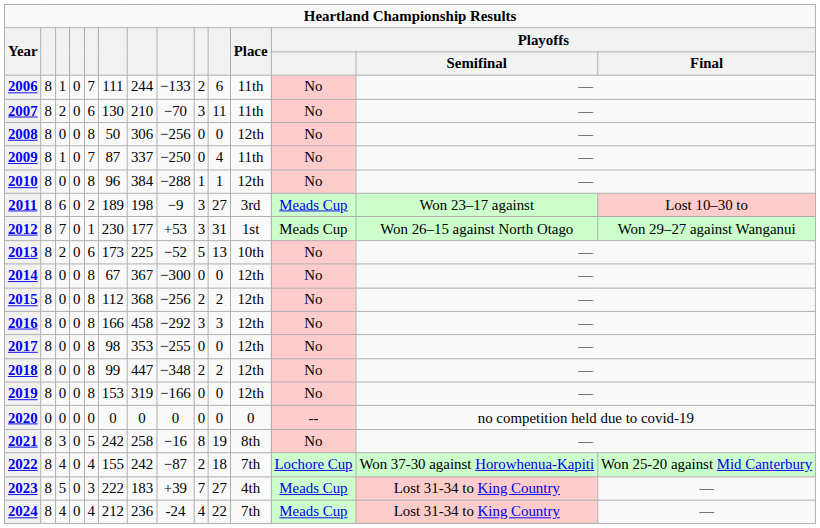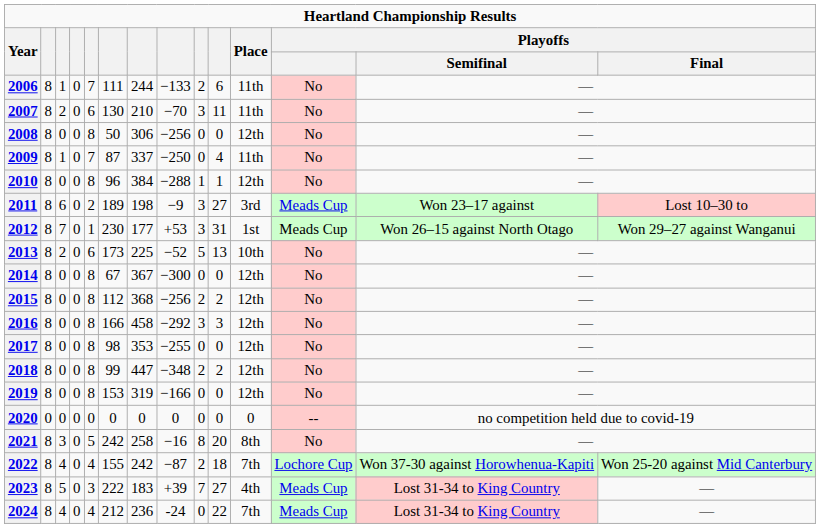2021 | column 10: 19 -> 20
2024 | column 9: 4 -> 0
